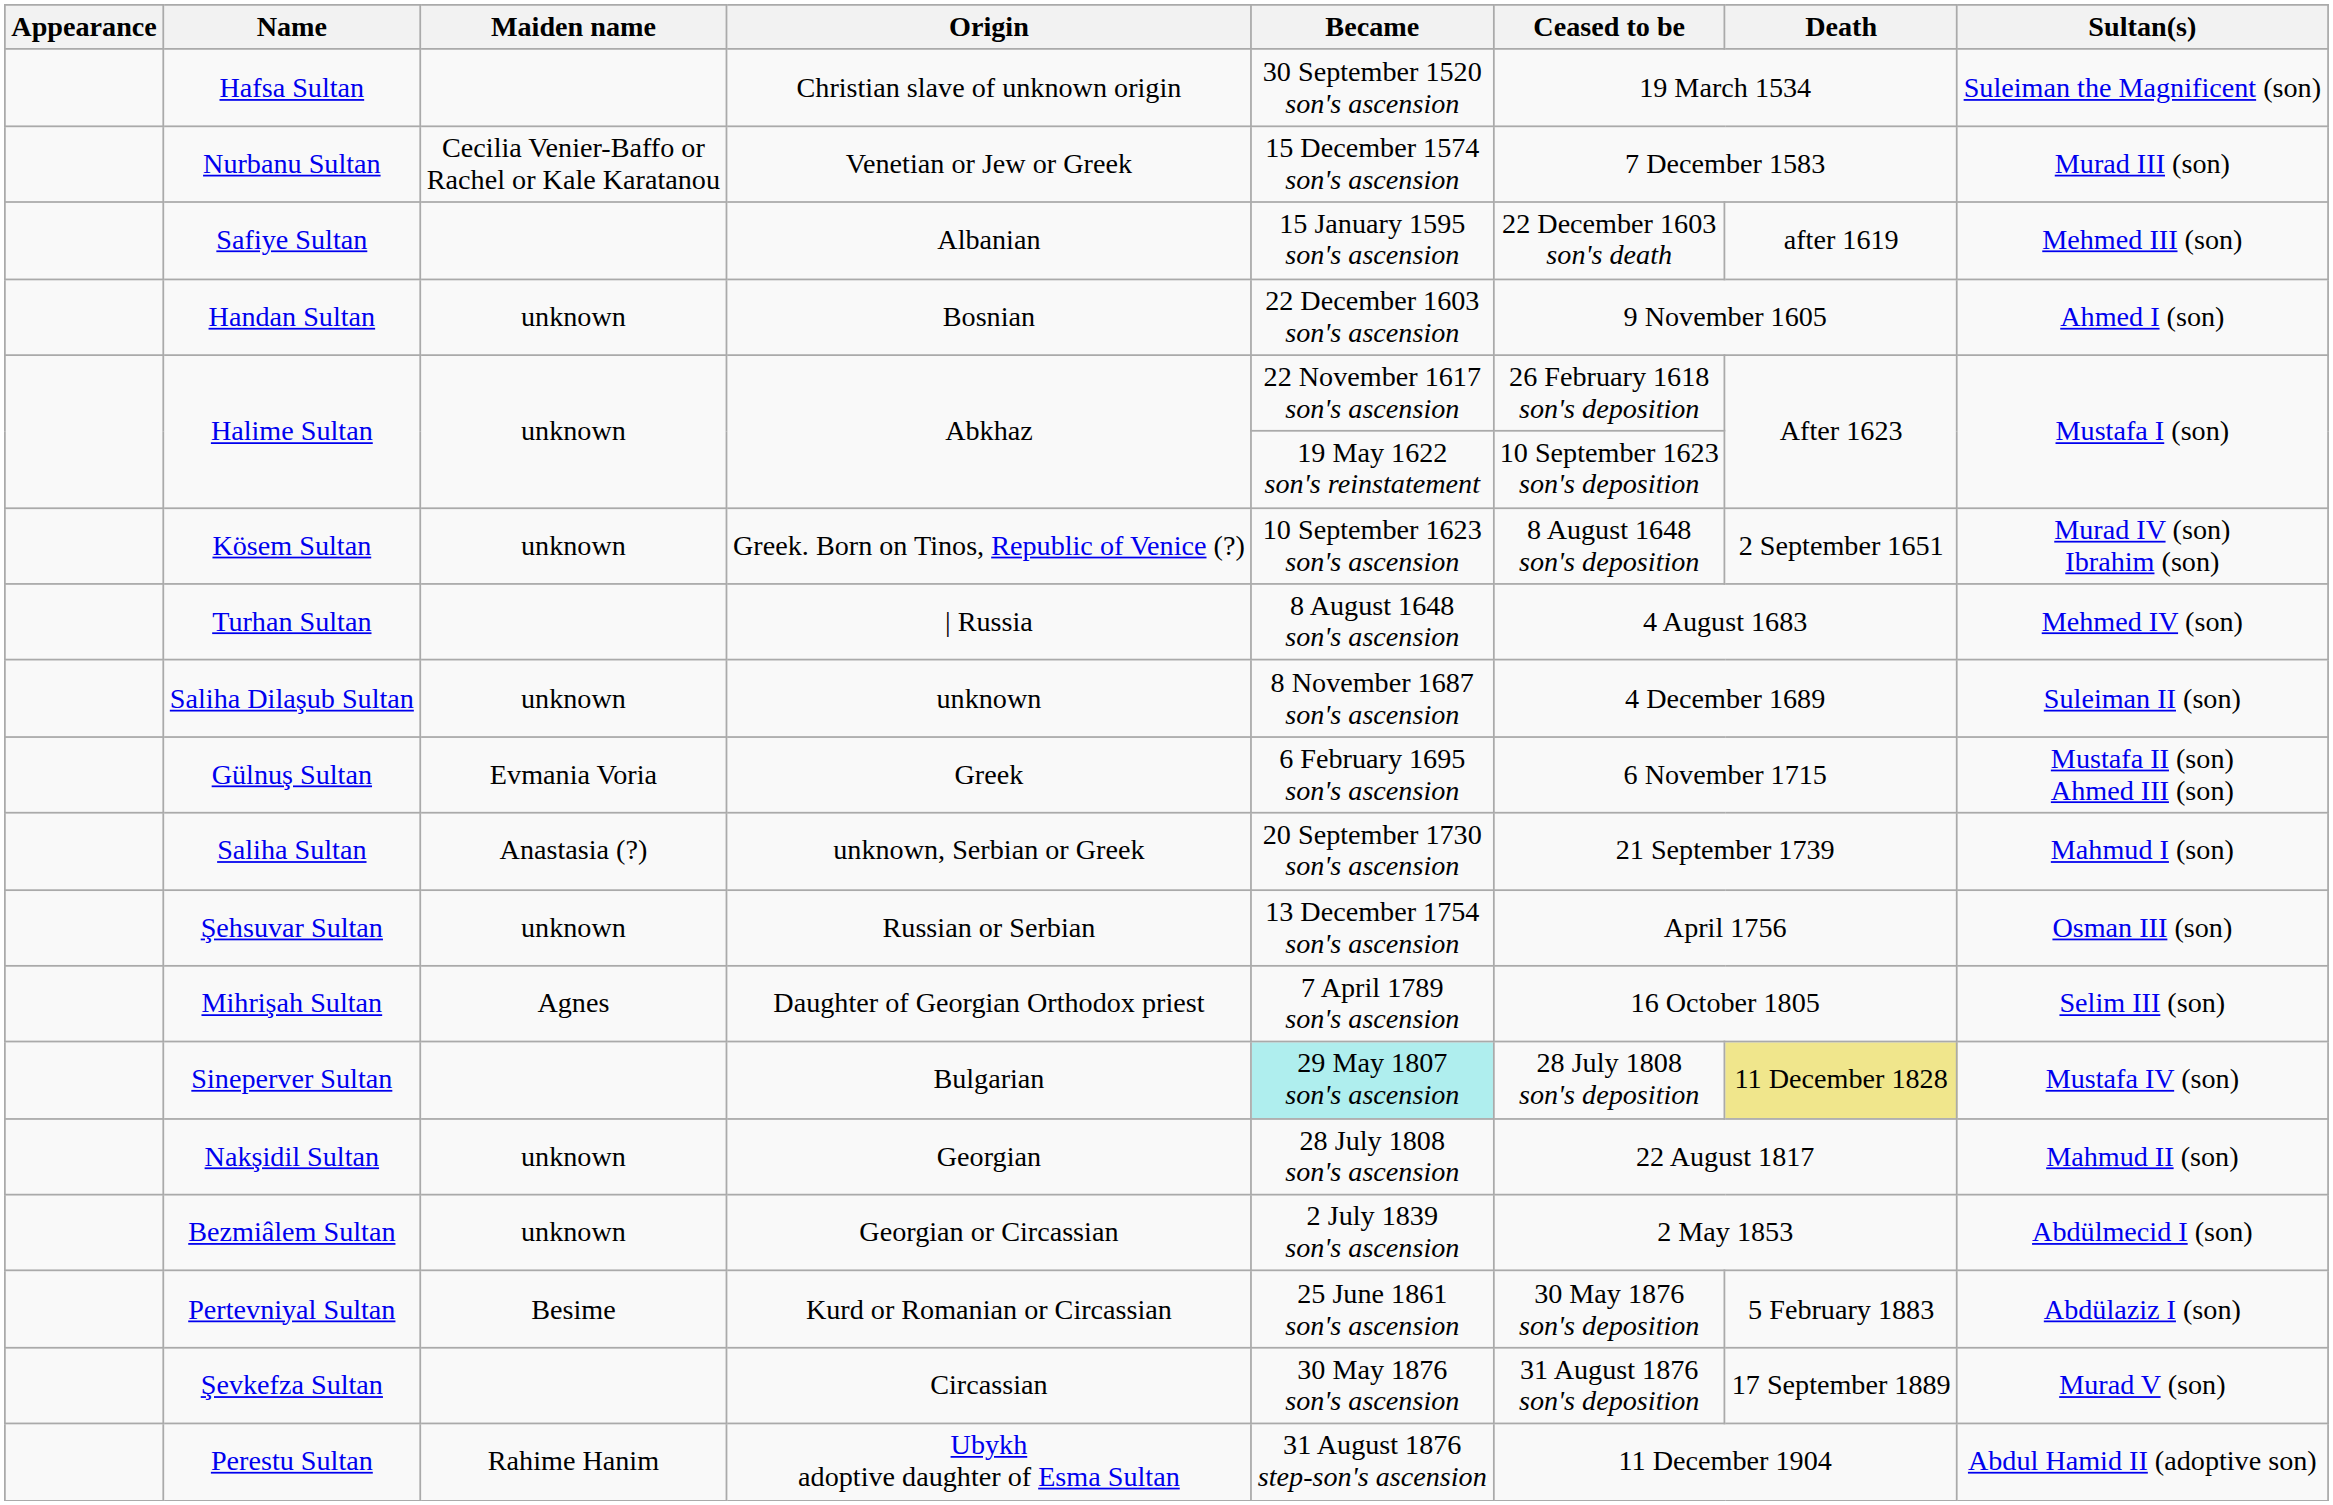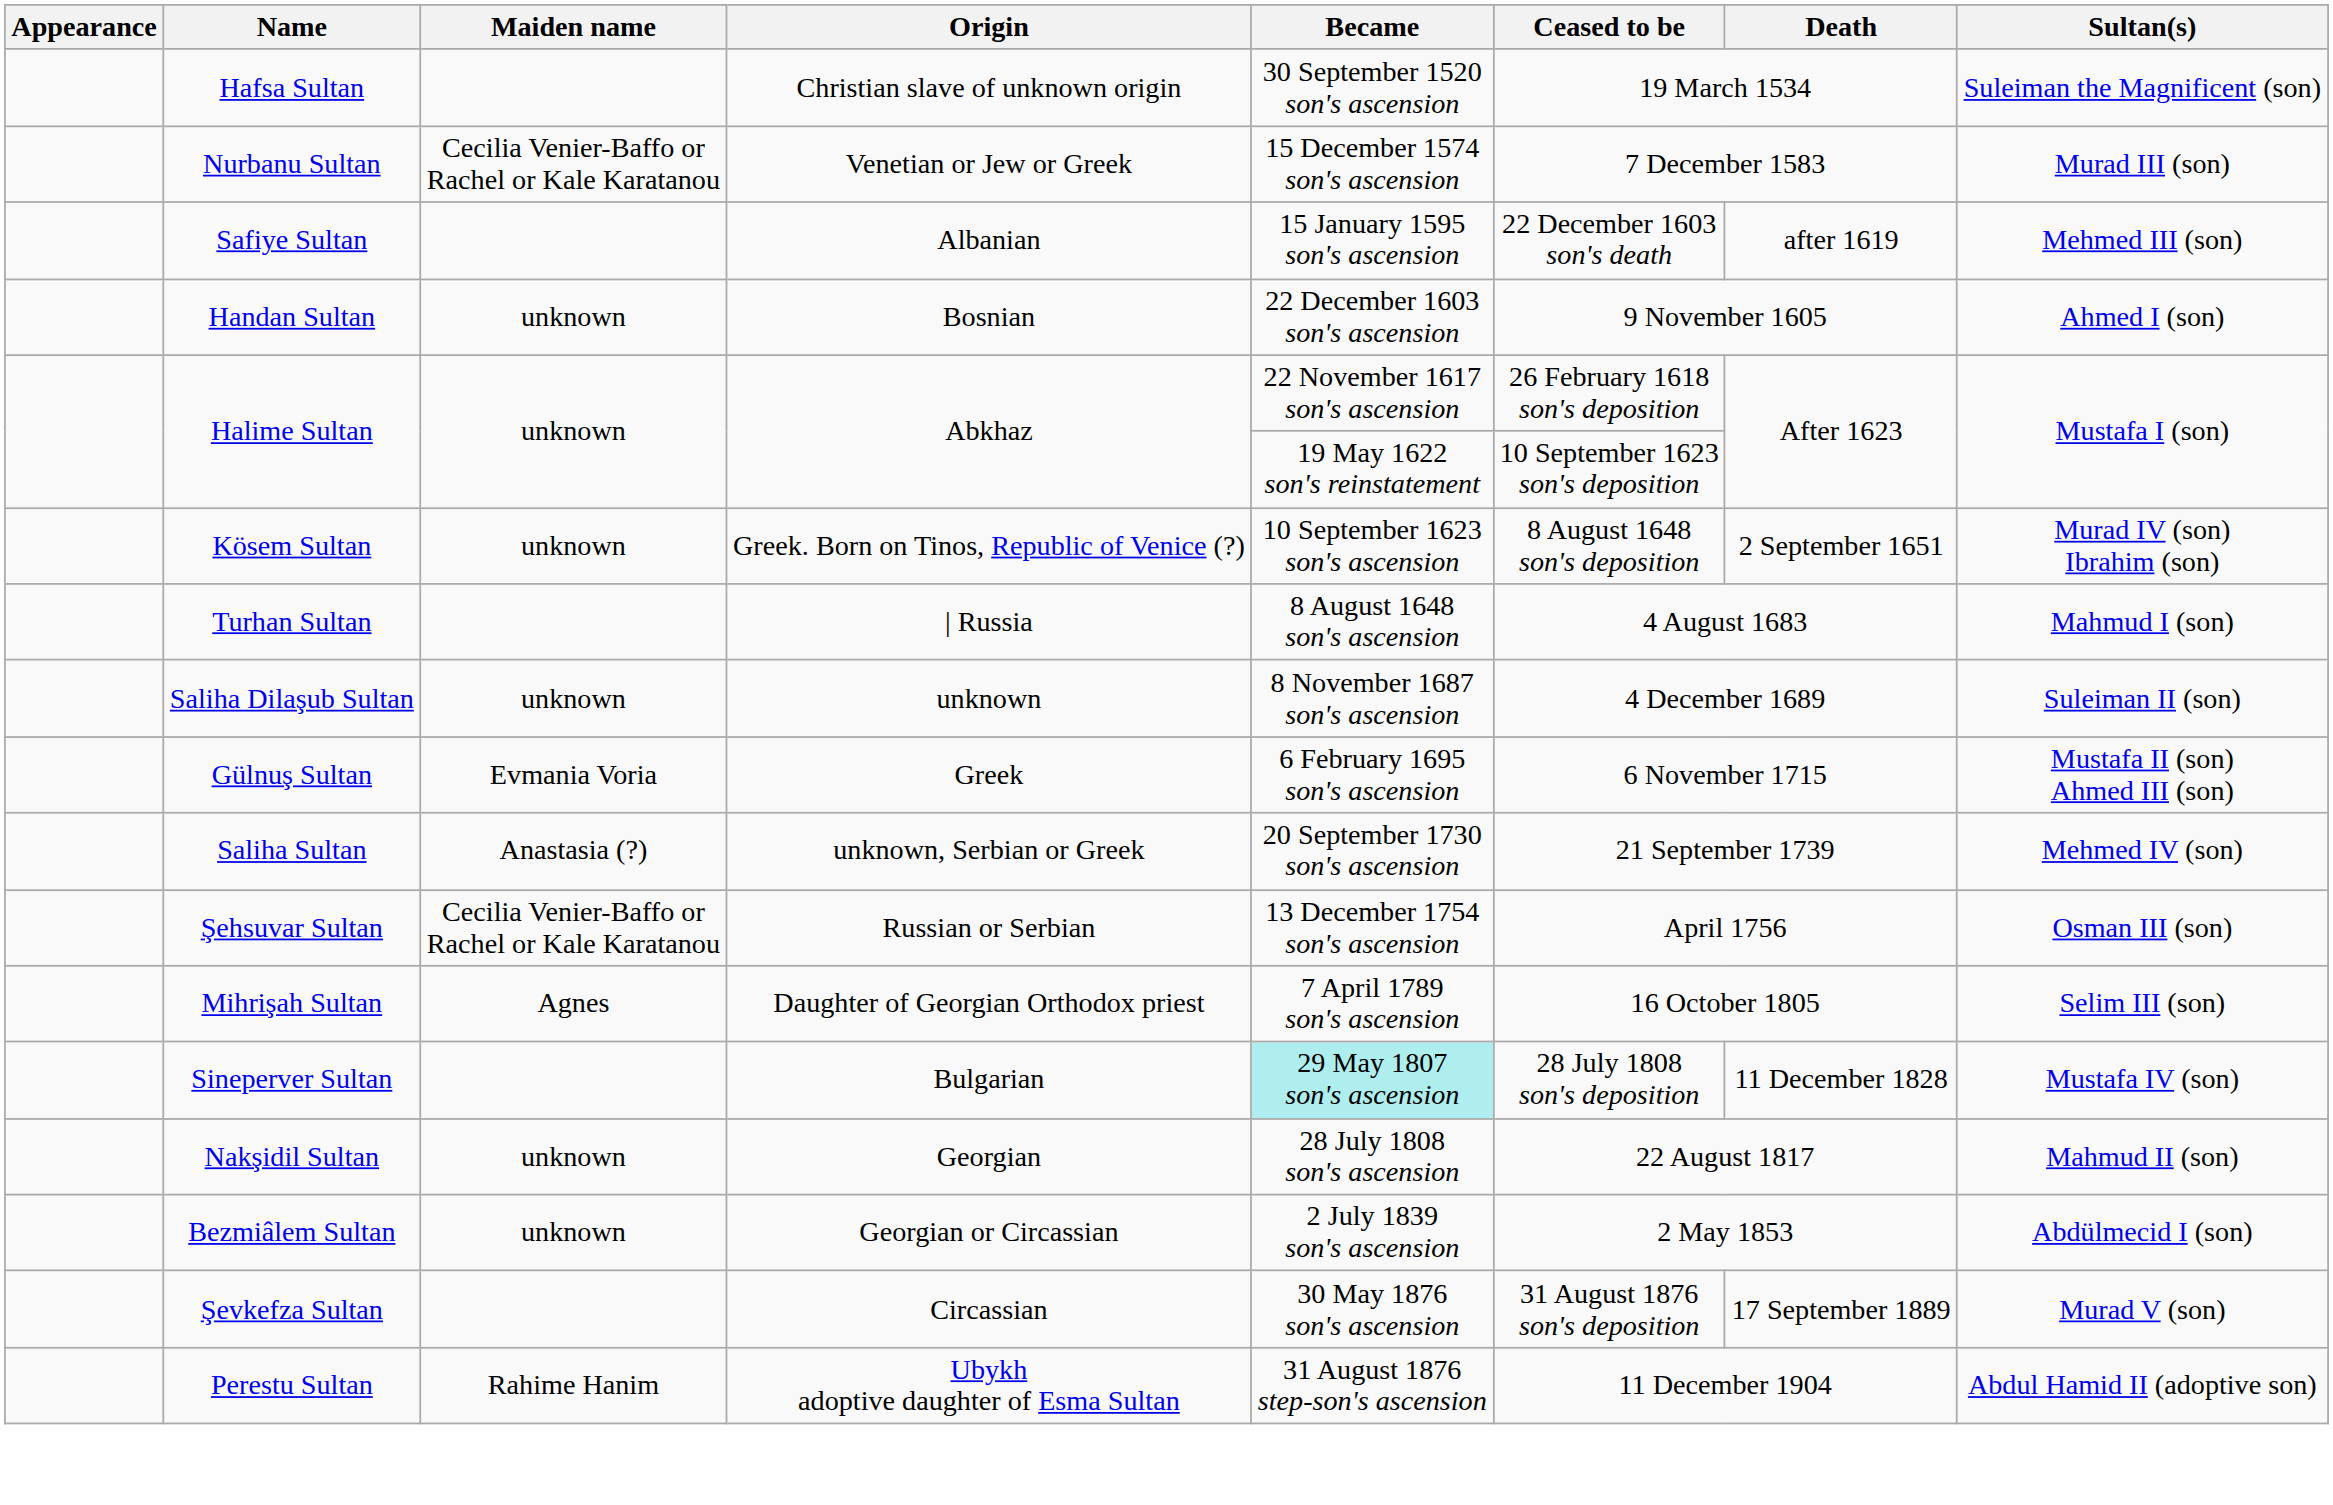Turhan Sultan | Sultan(s): Mehmed IV (son) -> Mahmud I (son)
Saliha Sultan | Sultan(s): Mahmud I (son) -> Mehmed IV (son)
Şehsuvar Sultan | Maiden name: unknown -> Cecilia Venier-Baffo or Rachel or Kale Karatanou
Sineperver Sultan | Death: khaki background -> no background
- row: Pertevniyal Sultan | Besime | Kurd or Romanian or Circassian | 25 June 1861 son's ascension | 30 May 1876 son's deposition | 5 February 1883 | Abdülaziz I (son)
